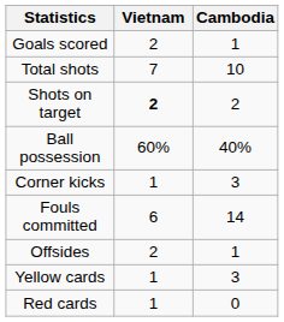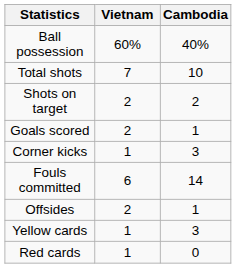rows swapped: Goals scored <-> Ball possession
Shots on target | Vietnam: bold -> normal
